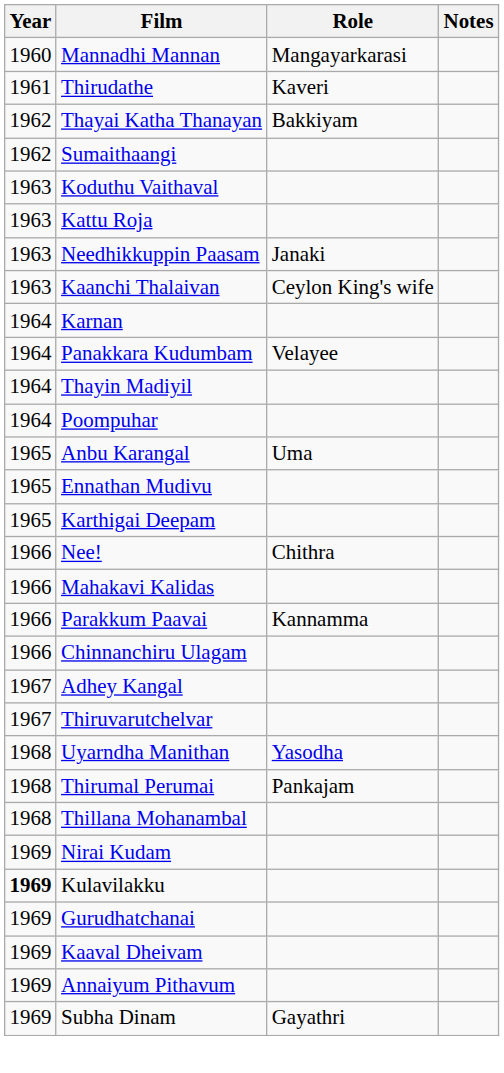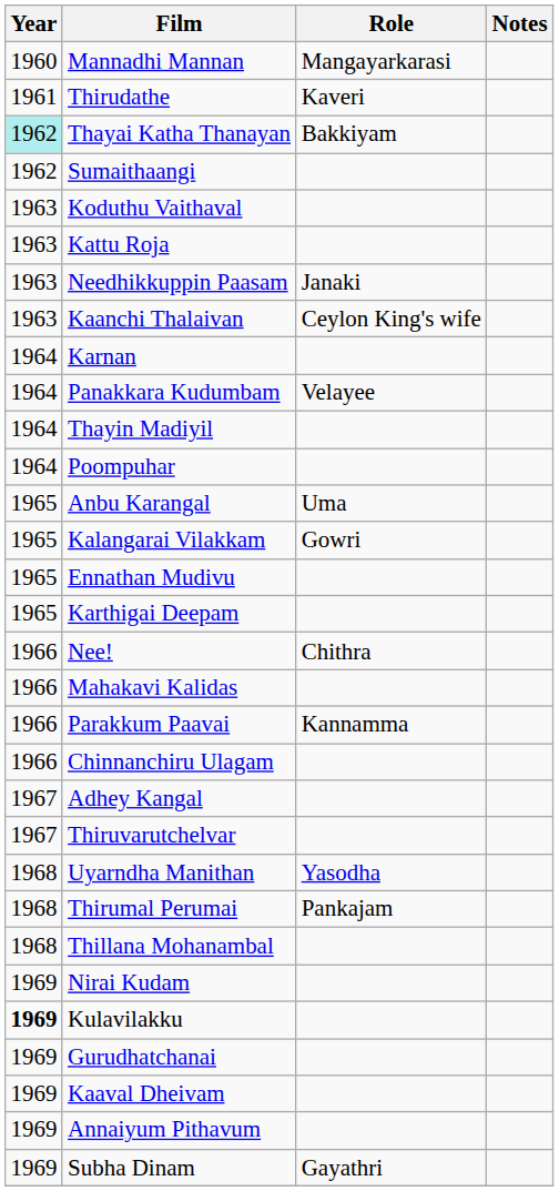Thayai Katha Thanayan | Year: no background -> paleturquoise background
+ row: 1965 | Kalangarai Vilakkam | Gowri
